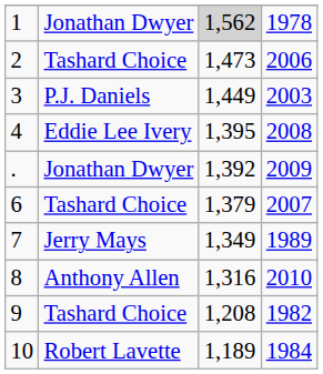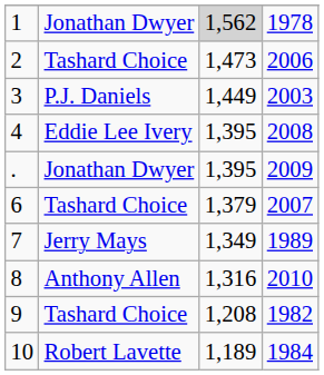. | column 3: 1,392 -> 1,395
